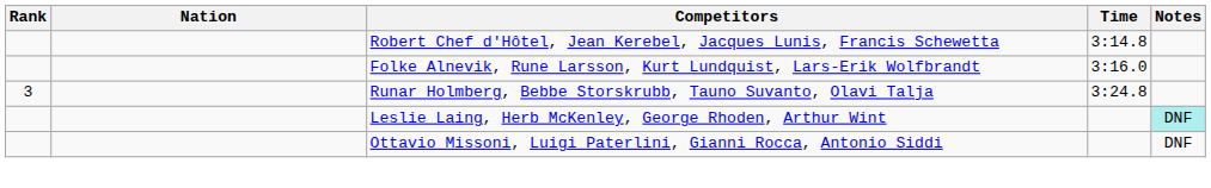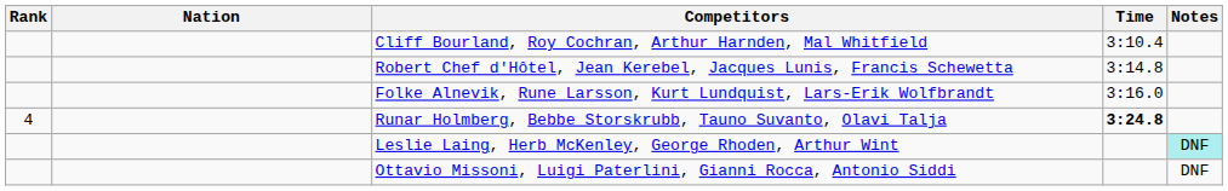+ row: Cliff Bourland, Roy Cochran, Arthur Harnden, Mal Whitfield | 3:10.4
Runar Holmberg, Bebbe Storskrubb, Tauno Suvanto, Olavi Talja | Rank: 3 -> 4
Runar Holmberg, Bebbe Storskrubb, Tauno Suvanto, Olavi Talja | Time: normal -> bold
